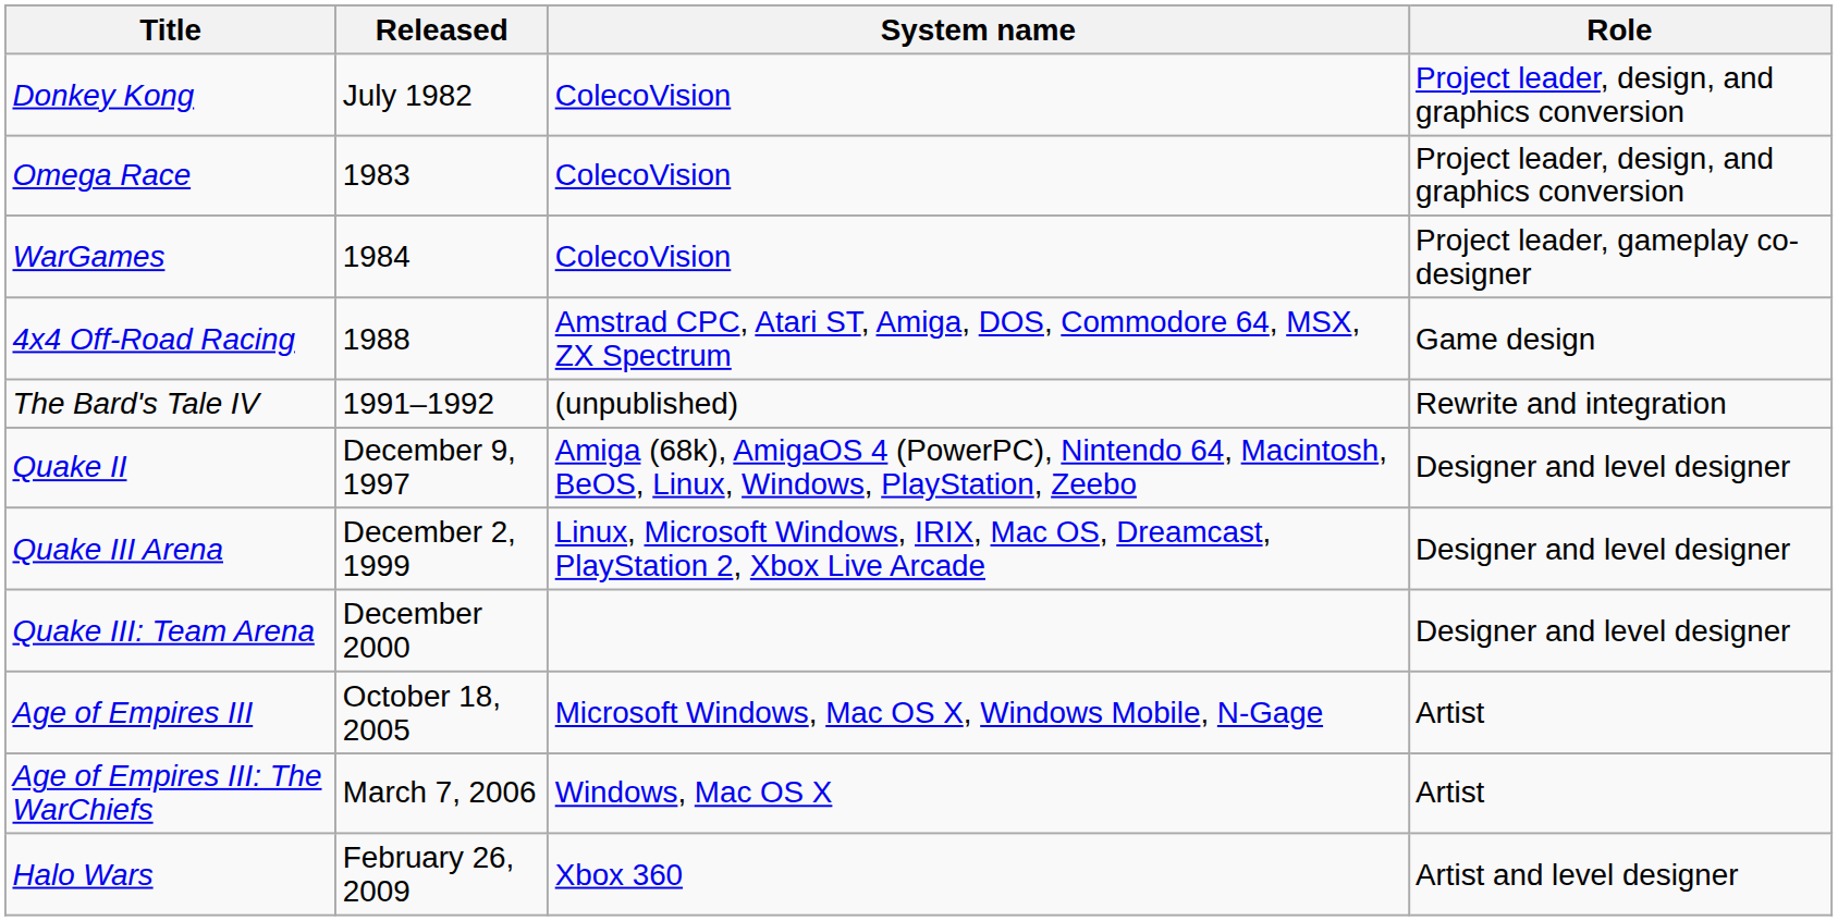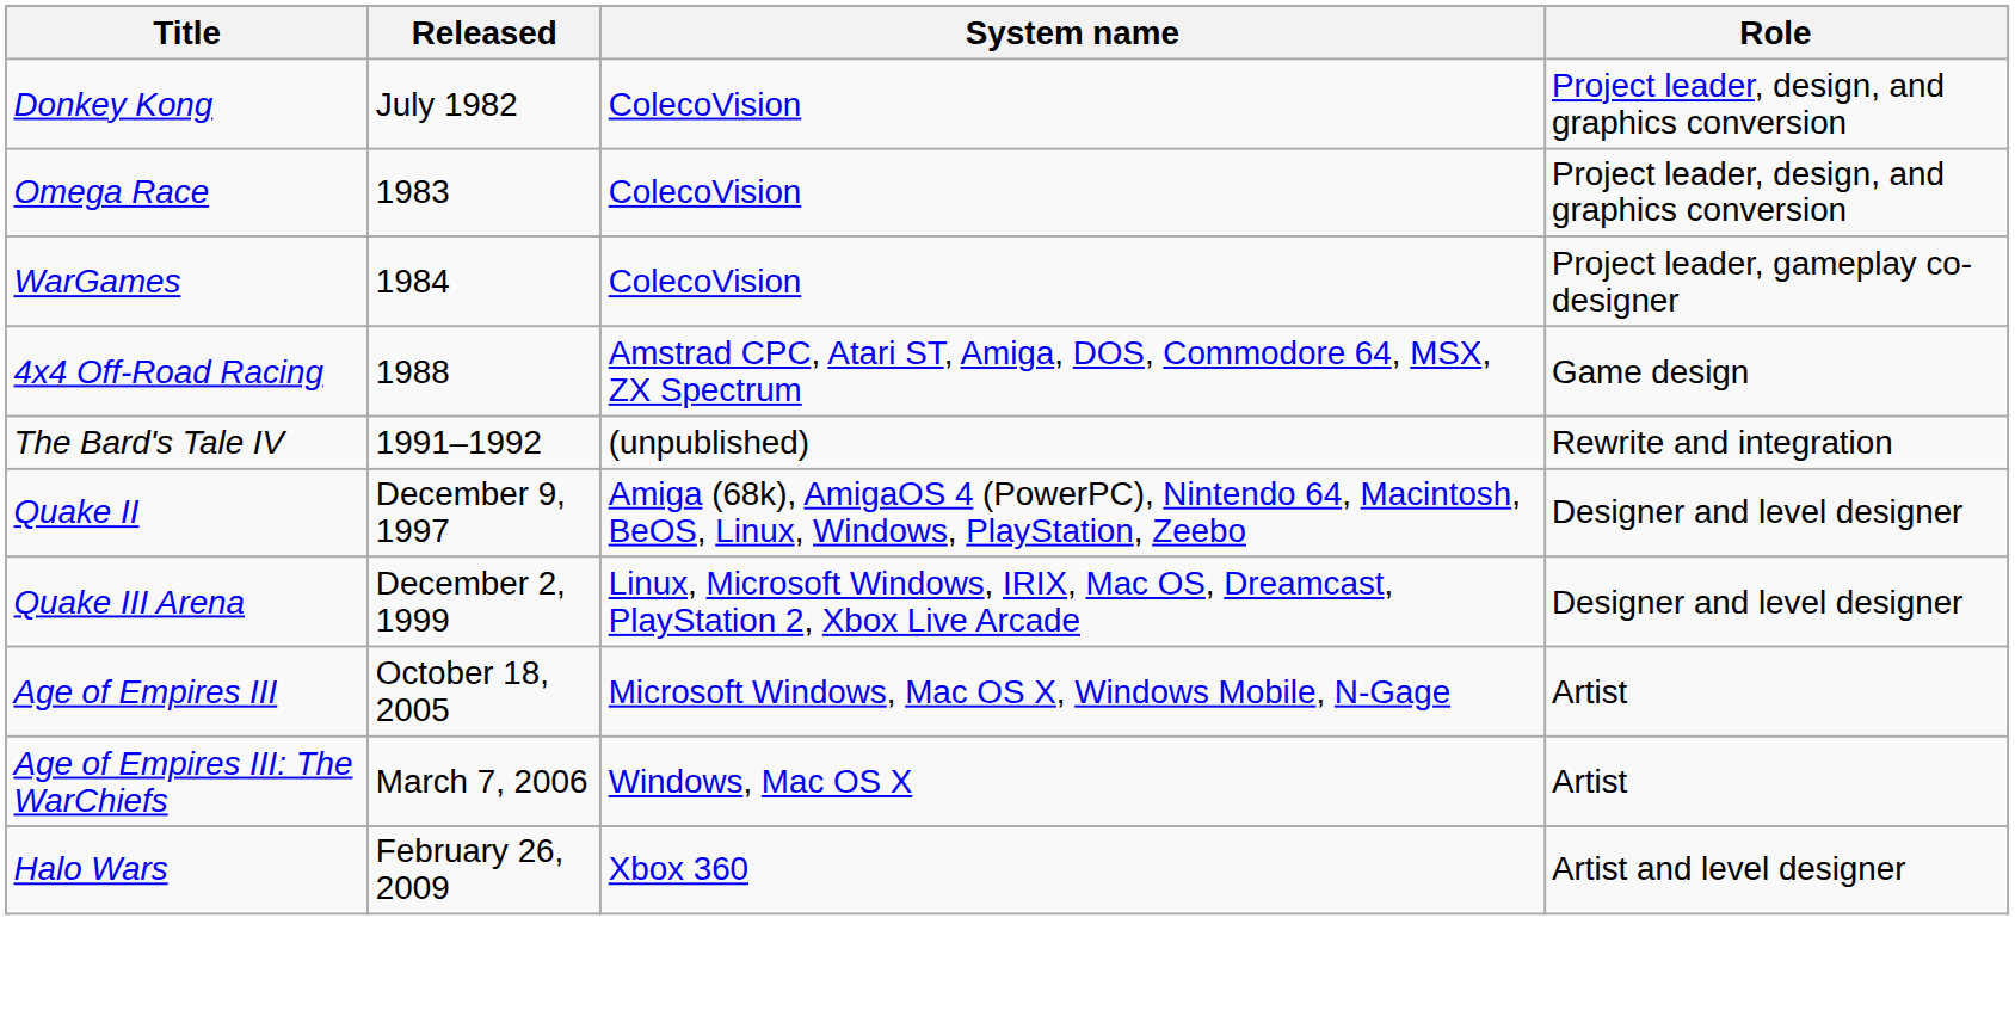- row: Quake III: Team Arena | December 2000 | Designer and level designer
